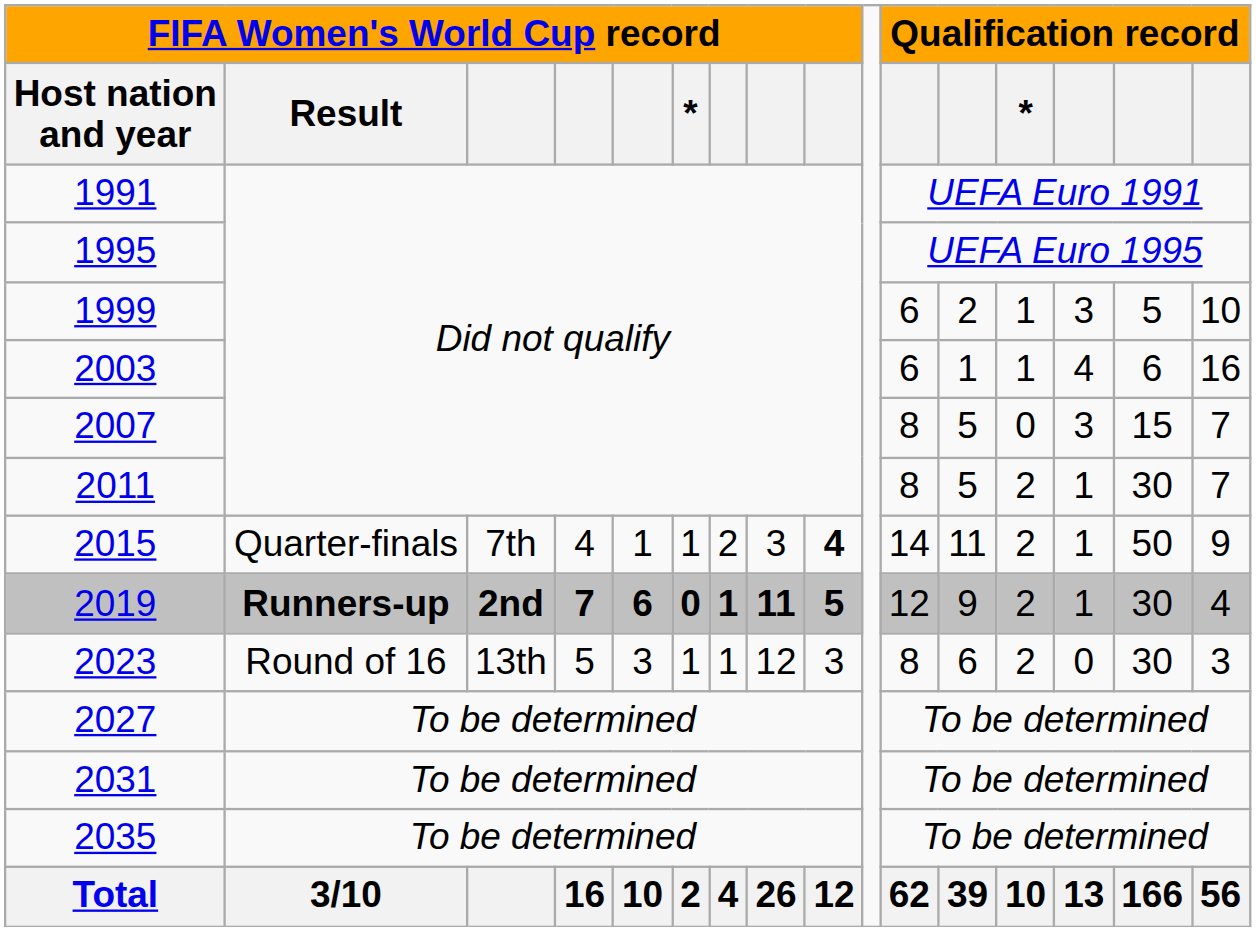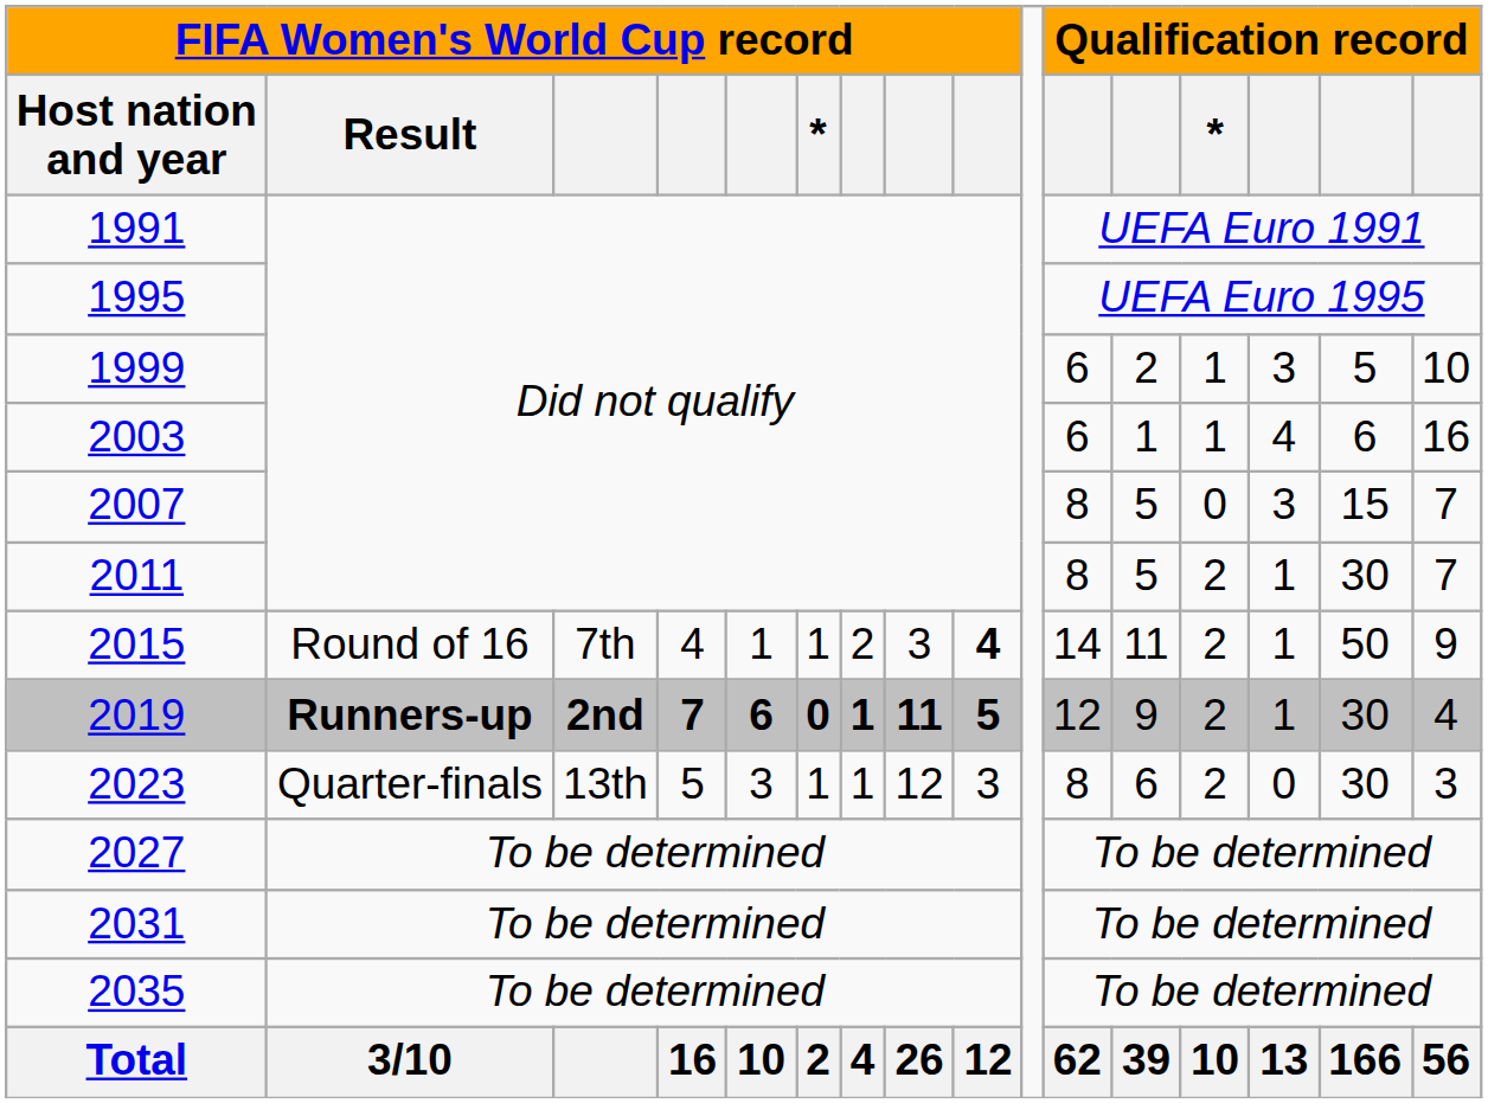2015 | FIFA Women's World Cup record / Result: Quarter-finals -> Round of 16
2023 | FIFA Women's World Cup record / Result: Round of 16 -> Quarter-finals
